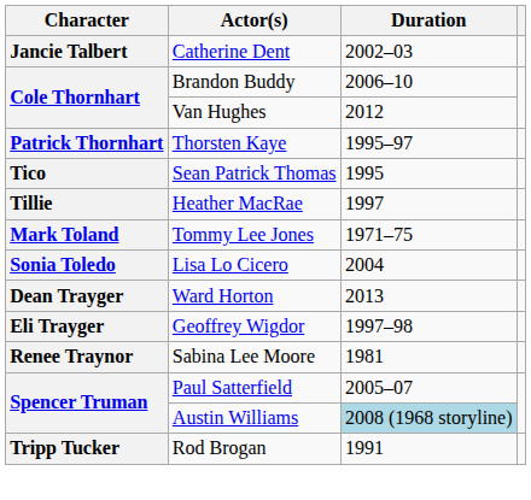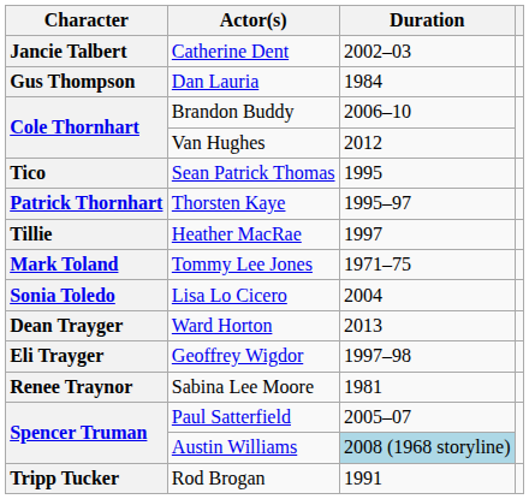+ row: Gus Thompson | Dan Lauria | 1984
rows swapped: Thorsten Kaye <-> Sean Patrick Thomas
